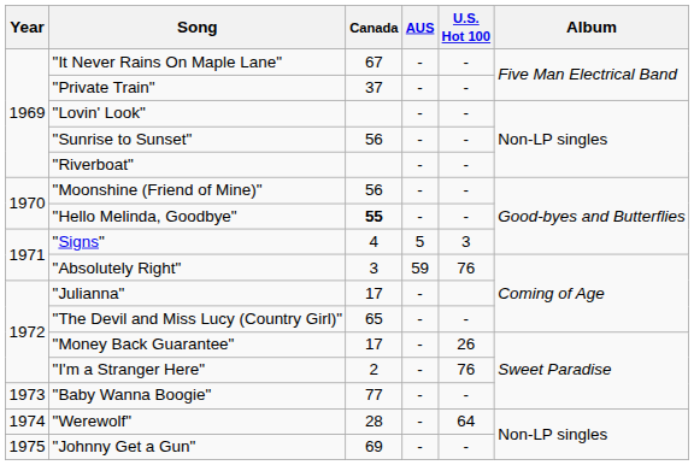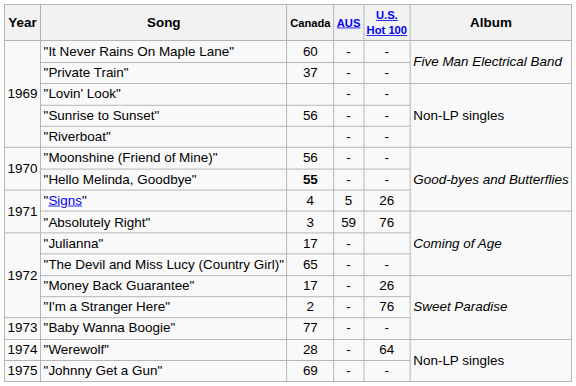"It Never Rains On Maple Lane" | Canada: 67 -> 60
"Signs" | U.S. Hot 100: 3 -> 26
